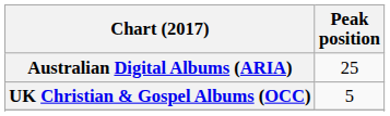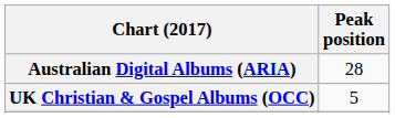Australian Digital Albums (ARIA) | Peak position: 25 -> 28
